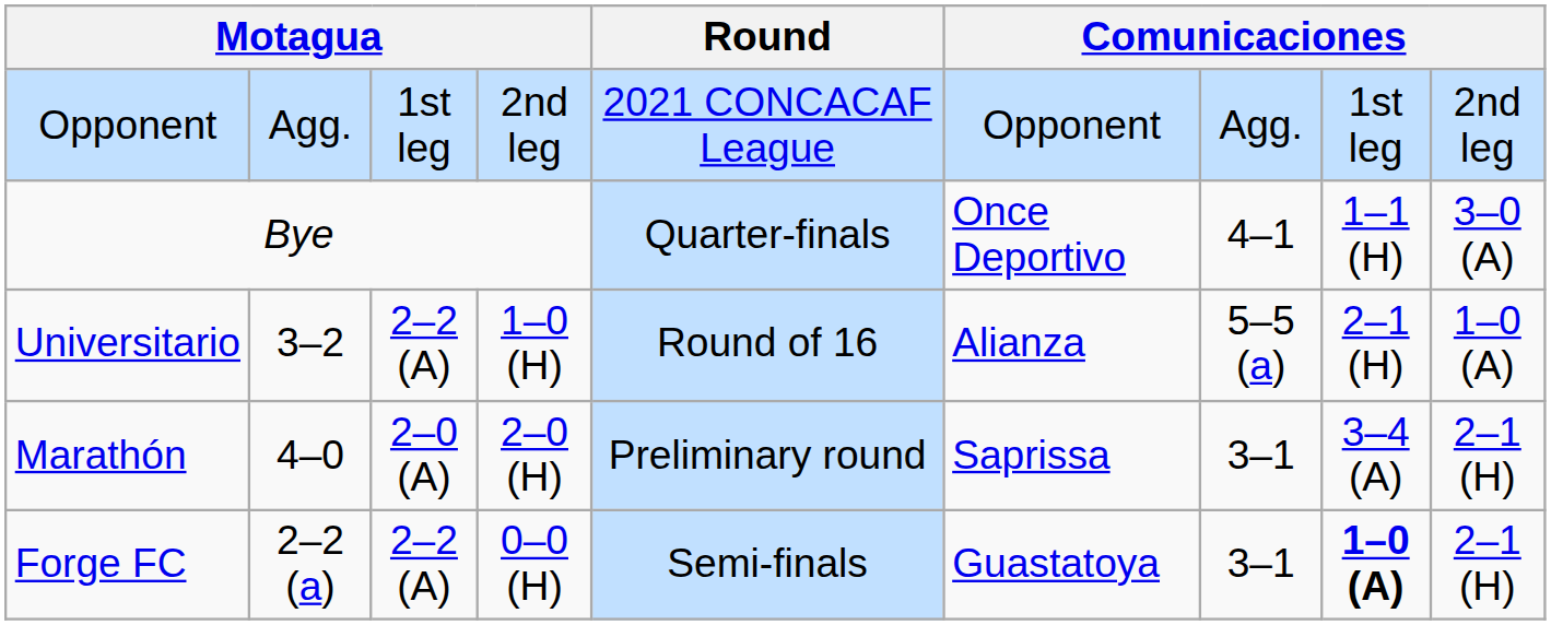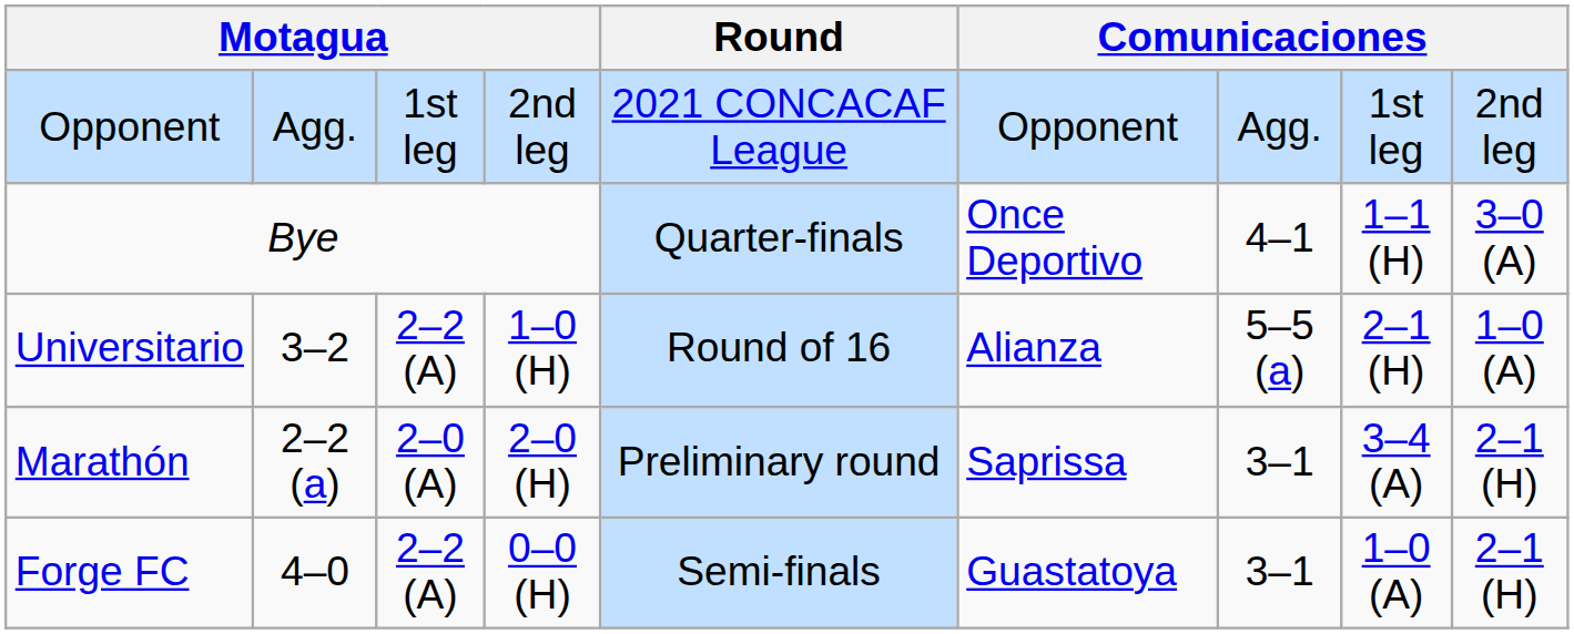Marathón | column 2: 4–0 -> 2–2 (a)
Forge FC | column 2: 2–2 (a) -> 4–0
Forge FC | column 8: bold -> normal
